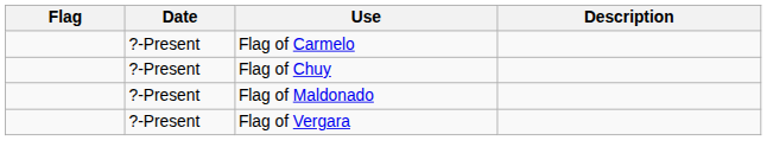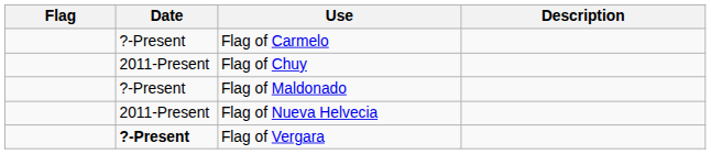Flag of Chuy | Date: ?-Present -> 2011-Present
+ row: 2011-Present | Flag of Nueva Helvecia
Flag of Vergara | Date: normal -> bold
